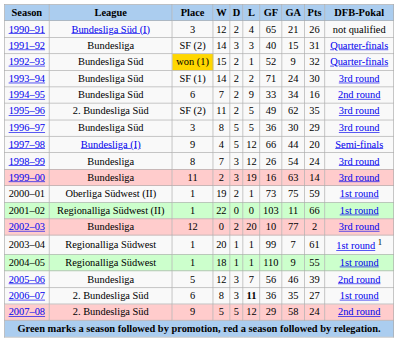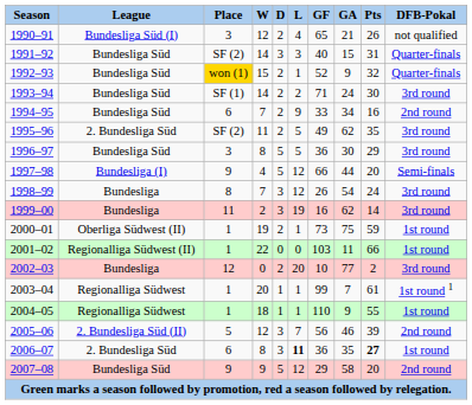1991–92 | League: Bundesliga -> Bundesliga Süd
1999–00 | GA: 63 -> 62
2005–06 | League: Bundesliga -> 2. Bundesliga Süd (II)
2006–07 | Pts: normal -> bold
2007–08 | League: 2. Bundesliga Süd -> Bundesliga Süd
2007–08 | W: 5 -> 9
2007–08 | Pts: 24 -> 20
